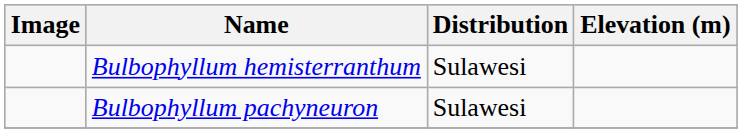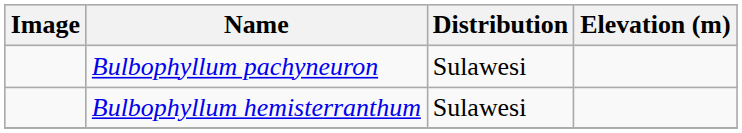rows swapped: Bulbophyllum hemisterranthum <-> Bulbophyllum pachyneuron
